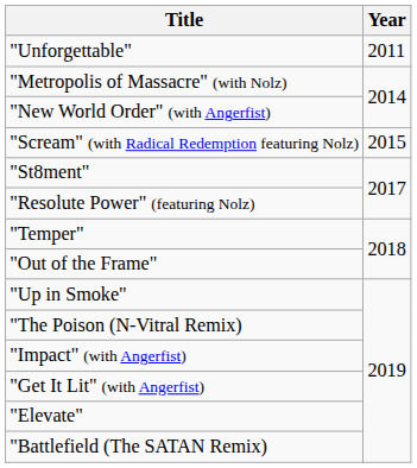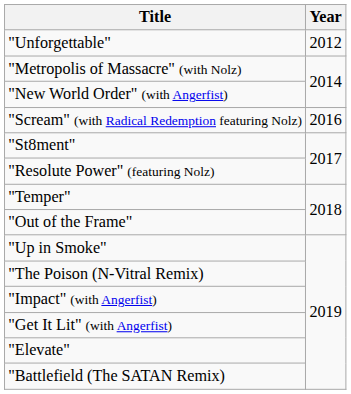"Unforgettable" | Year: 2011 -> 2012
"Scream" (with Radical Redemption featuring Nolz) | Year: 2015 -> 2016
